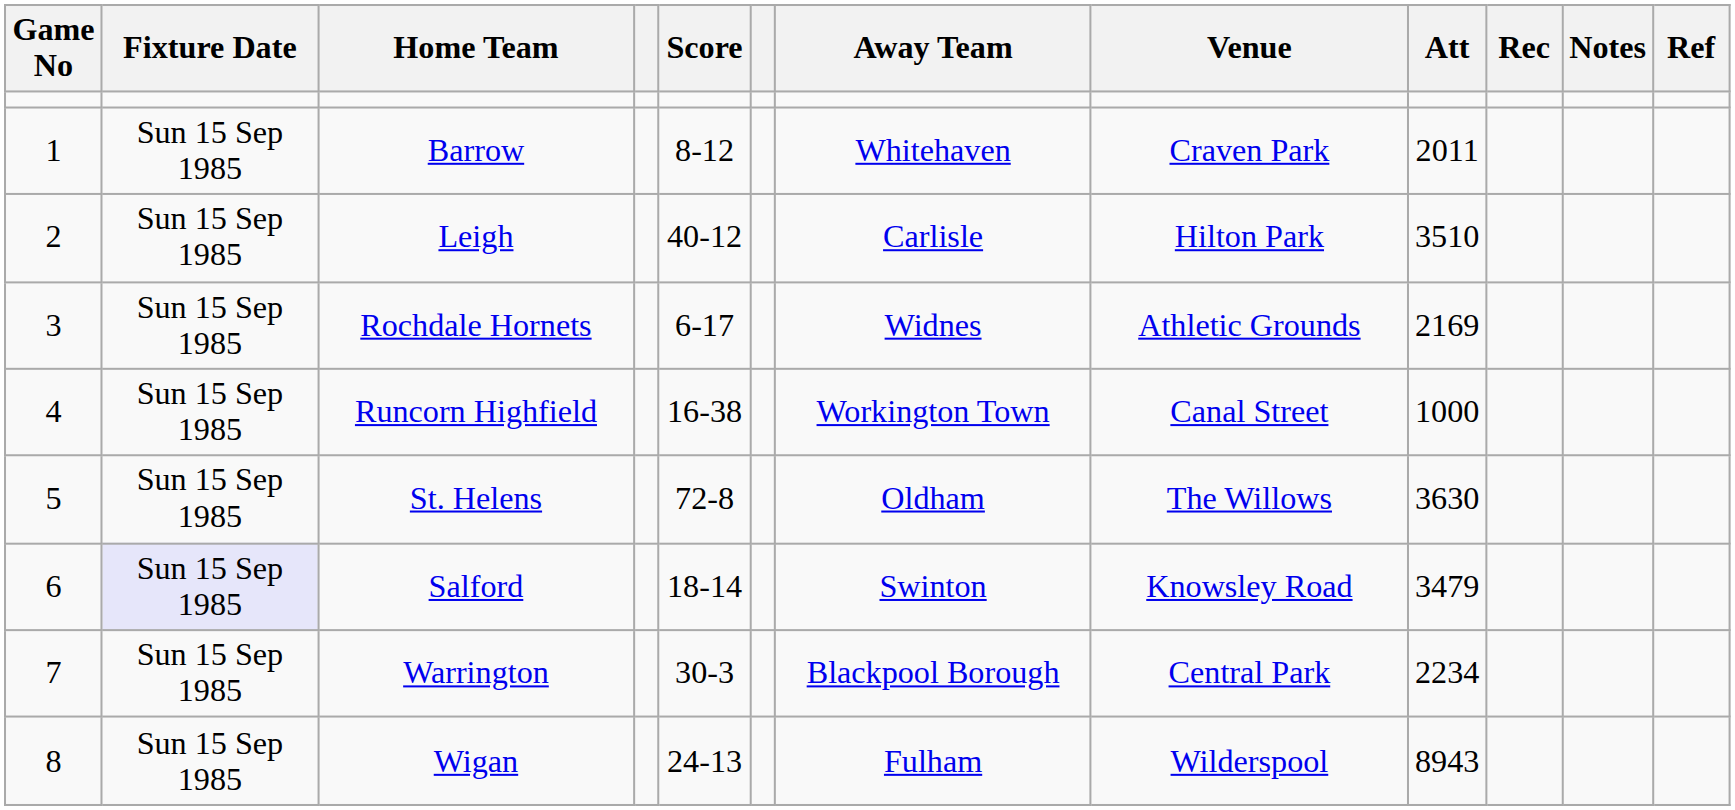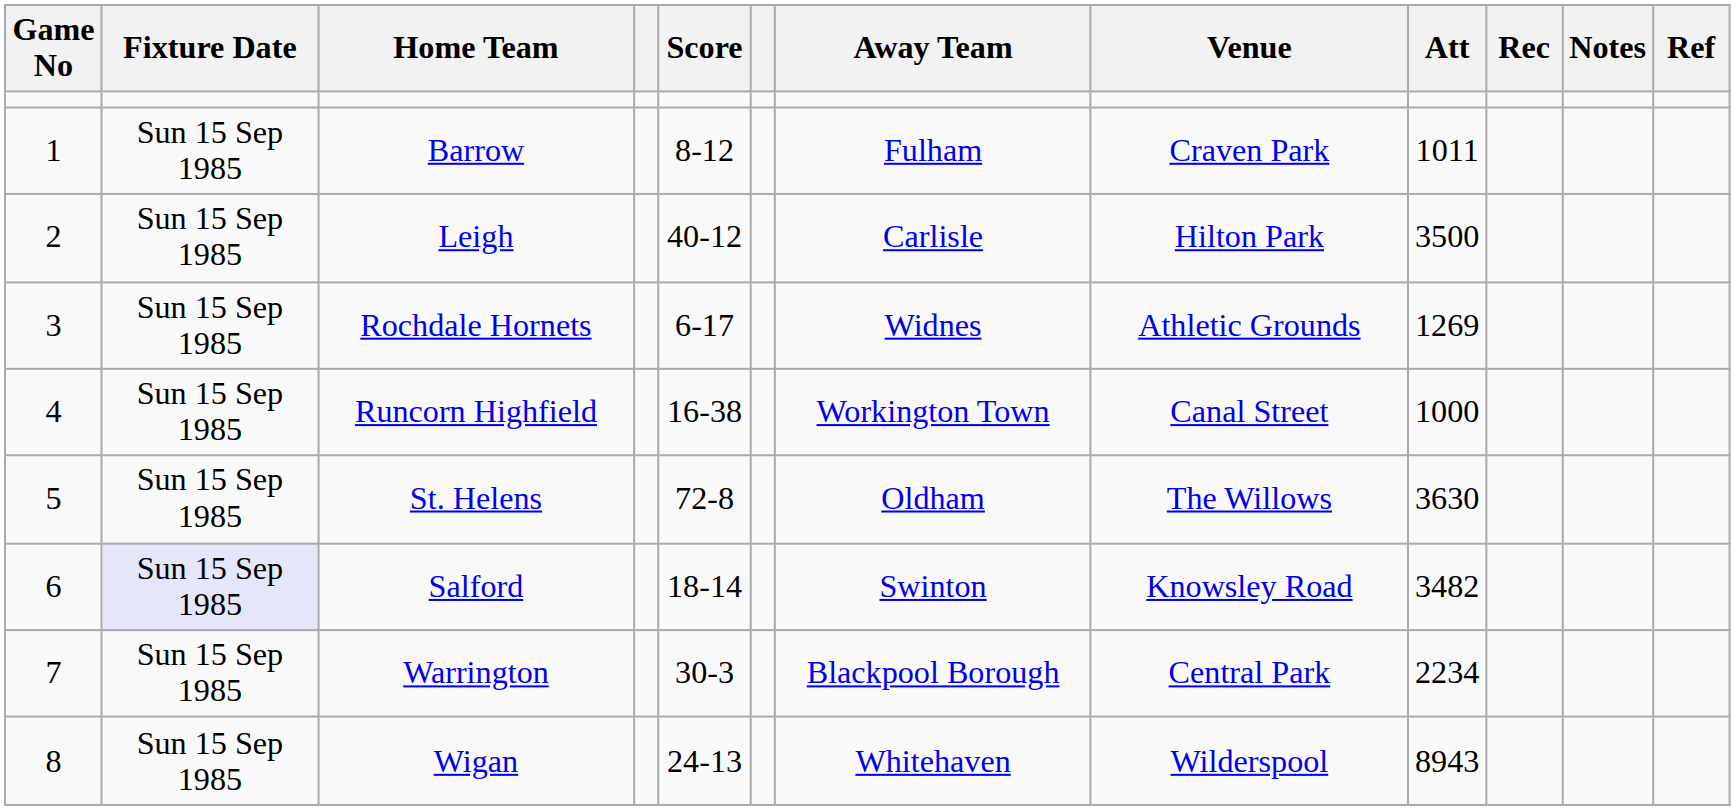Barrow | Away Team: Whitehaven -> Fulham
Barrow | Att: 2011 -> 1011
Leigh | Att: 3510 -> 3500
Rochdale Hornets | Att: 2169 -> 1269
Salford | Att: 3479 -> 3482
Wigan | Away Team: Fulham -> Whitehaven
